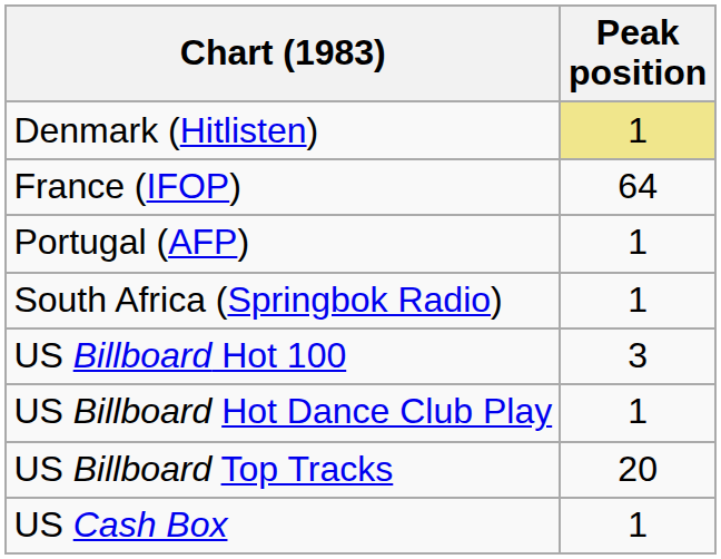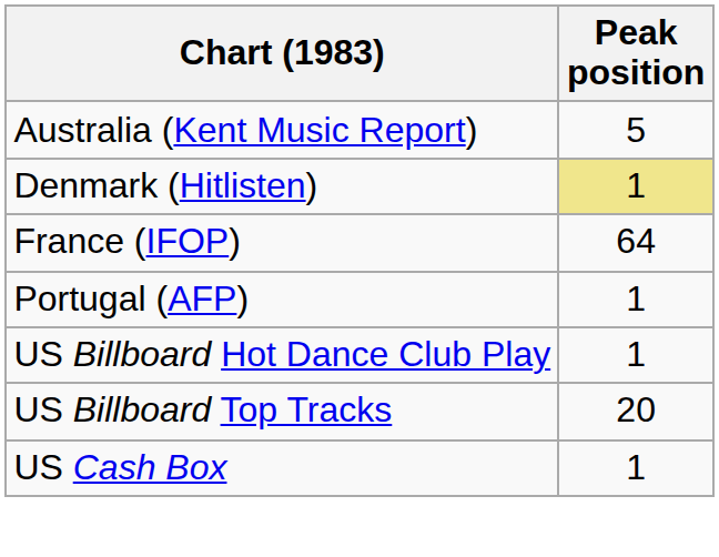+ row: Australia (Kent Music Report) | 5
- row: South Africa (Springbok Radio) | 1
- row: US Billboard Hot 100 | 3
